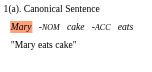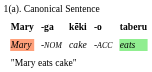+ row: Mary | -ga | kēki | -o | taberu
-NOM | column 6: no background -> lightgreen background
